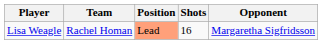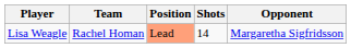Lisa Weagle | Shots: 16 -> 14
